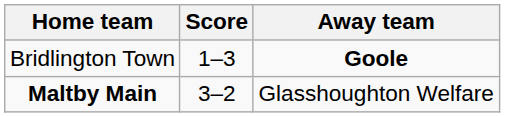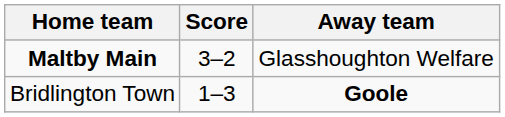rows swapped: Maltby Main <-> Bridlington Town
